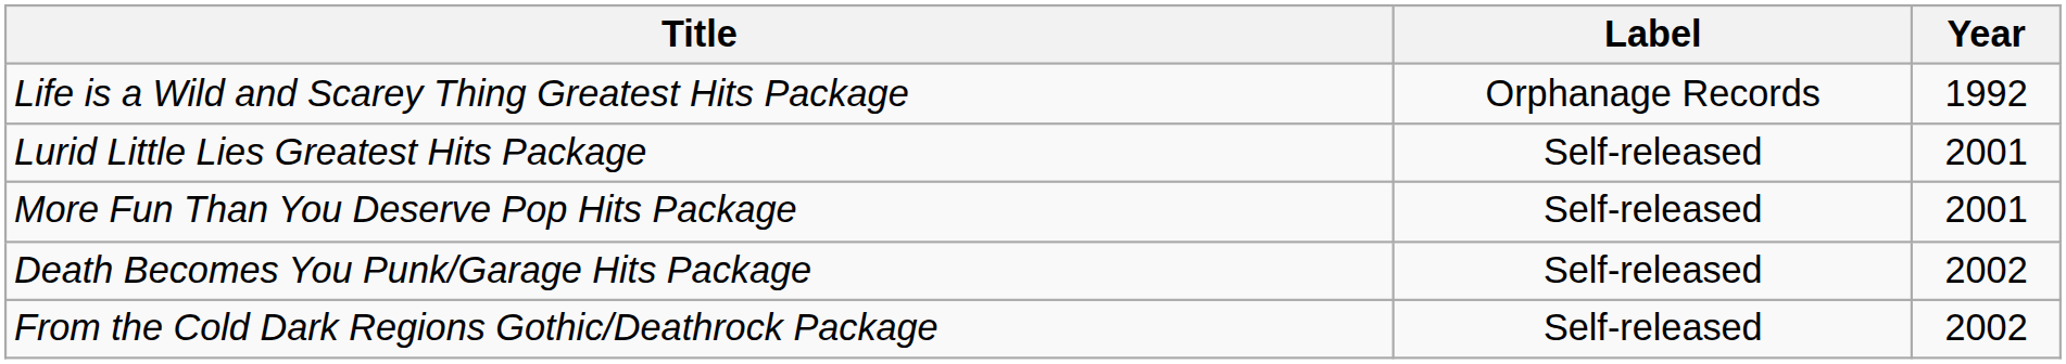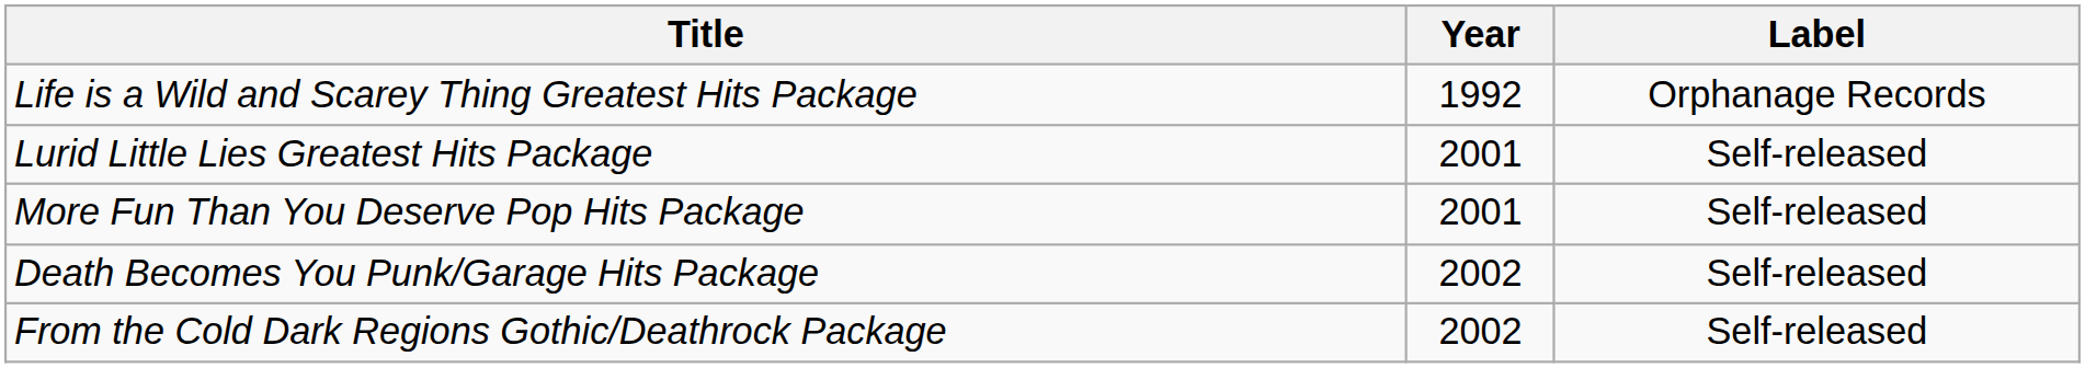columns swapped: Year <-> Label
